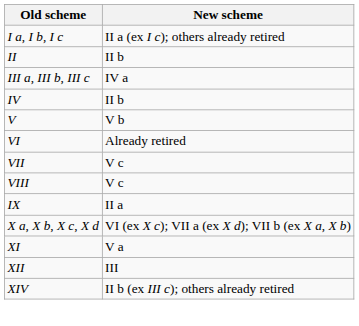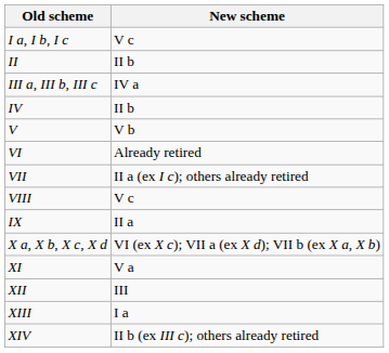I a, I b, I c | New scheme: II a (ex I c); others already retired -> V c
VII | New scheme: V c -> II a (ex I c); others already retired
+ row: XIII | I a
